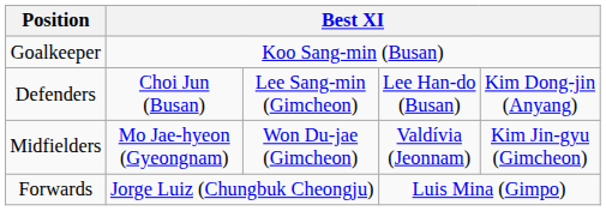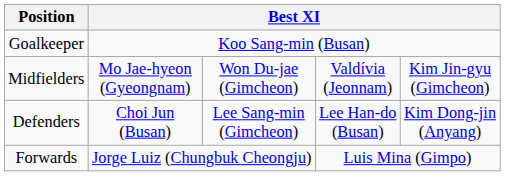rows swapped: Defenders <-> Midfielders
